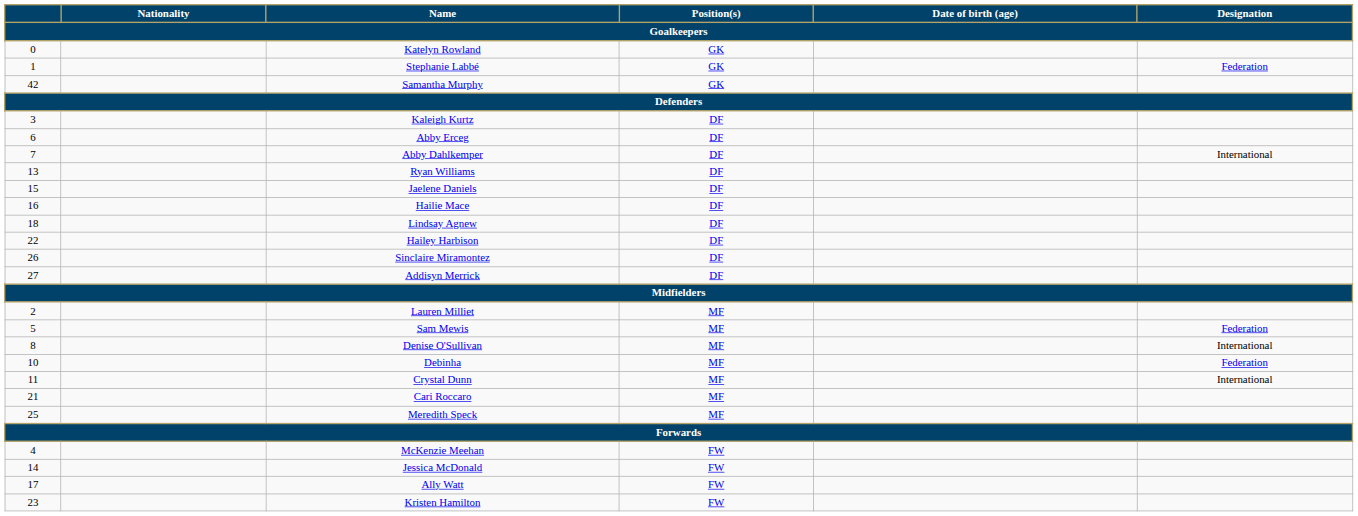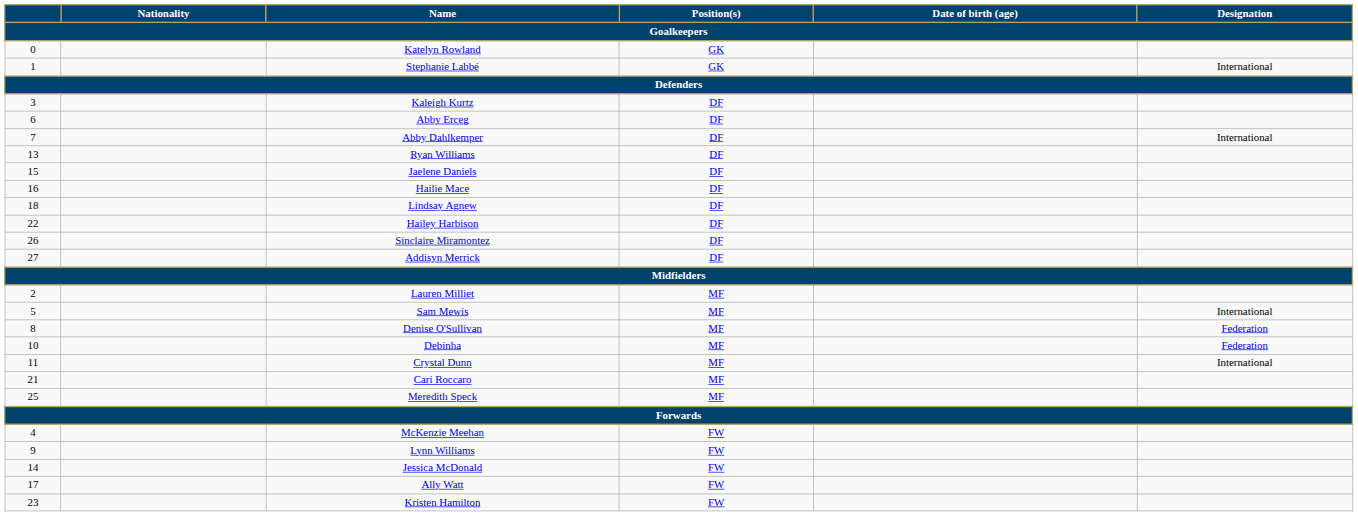Stephanie Labbé | Designation: Federation -> International
- row: 42 | Samantha Murphy | GK
Sam Mewis | Designation: Federation -> International
Denise O'Sullivan | Designation: International -> Federation
+ row: 9 | Lynn Williams | FW
